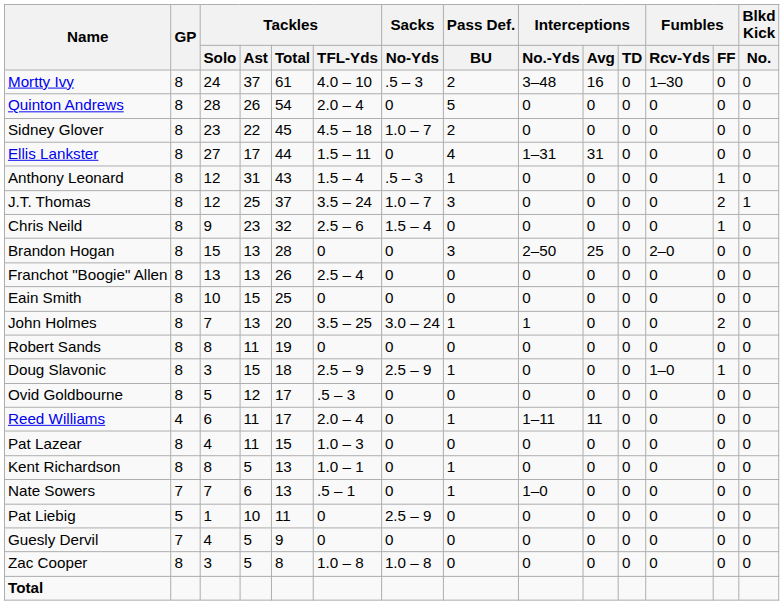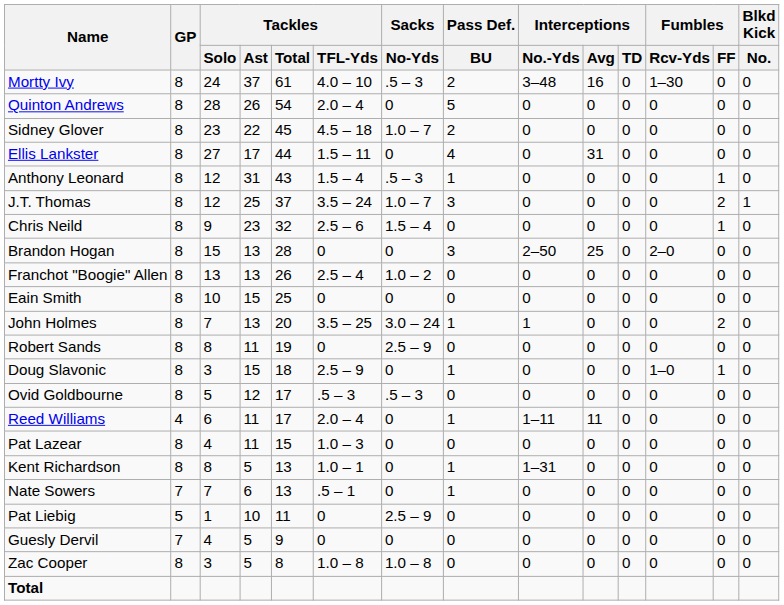Ellis Lankster | Interceptions / No.-Yds: 1–31 -> 0
Franchot "Boogie" Allen | Sacks / No-Yds: 0 -> 1.0 – 2
Robert Sands | Sacks / No-Yds: 0 -> 2.5 – 9
Doug Slavonic | Sacks / No-Yds: 2.5 – 9 -> 0
Ovid Goldbourne | Sacks / No-Yds: 0 -> .5 – 3
Kent Richardson | Interceptions / No.-Yds: 0 -> 1–31
Nate Sowers | Interceptions / No.-Yds: 1–0 -> 0
